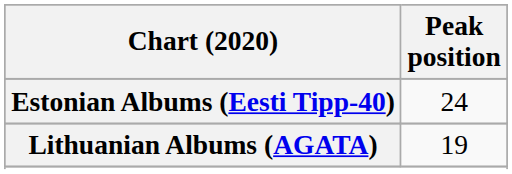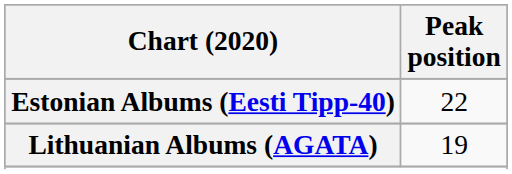Estonian Albums (Eesti Tipp-40) | Peak position: 24 -> 22
